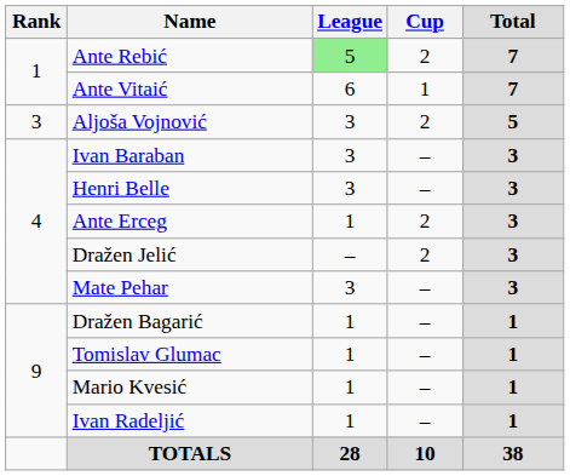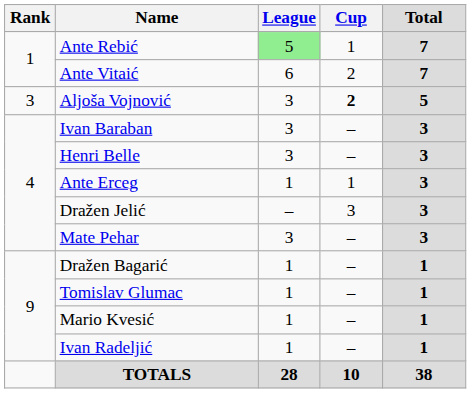Ante Rebić | Cup: 2 -> 1
Ante Vitaić | Cup: 1 -> 2
Aljoša Vojnović | Cup: normal -> bold
Ante Erceg | Cup: 2 -> 1
Dražen Jelić | Cup: 2 -> 3
